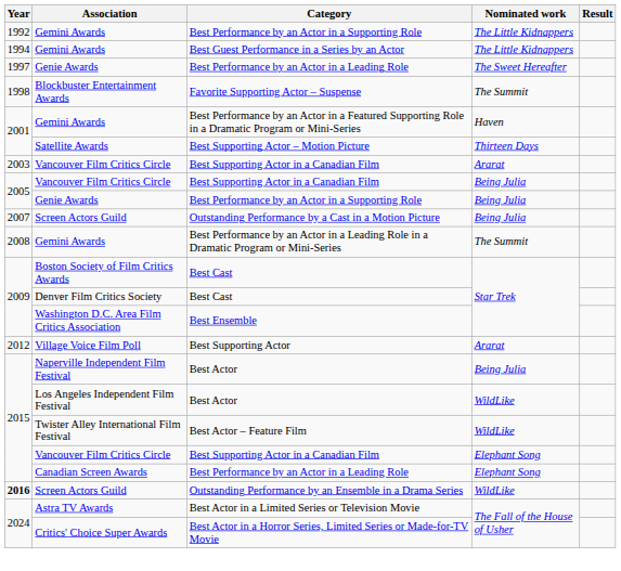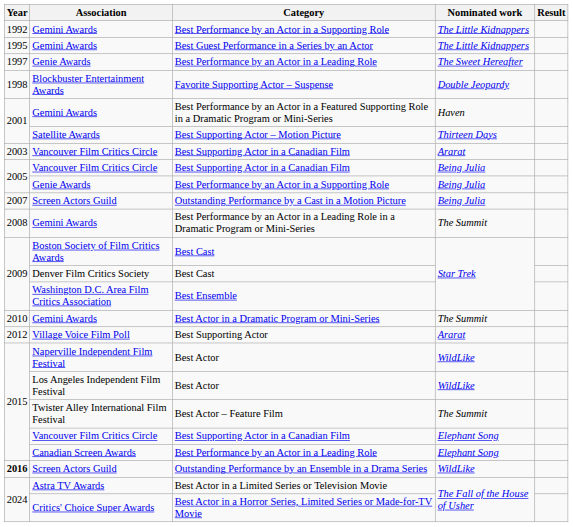Best Guest Performance in a Series by an Actor | Year: 1994 -> 1995
Favorite Supporting Actor – Suspense | Nominated work: The Summit -> Double Jeopardy
+ row: 2010 | Gemini Awards | Best Actor in a Dramatic Program or Mini-Series | The Summit
Naperville Independent Film Festival / Best Actor | Nominated work: Being Julia -> WildLike
Best Actor – Feature Film | Nominated work: WildLike -> The Summit
